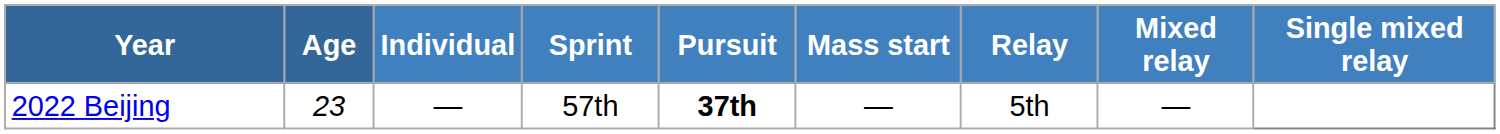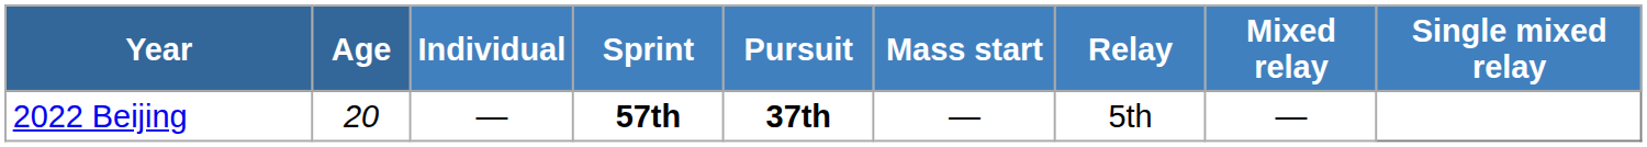2022 Beijing | Age: 23 -> 20
2022 Beijing | Sprint: normal -> bold
